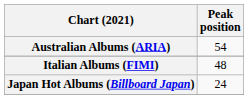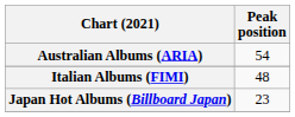Japan Hot Albums (Billboard Japan) | Peak position: 24 -> 23
